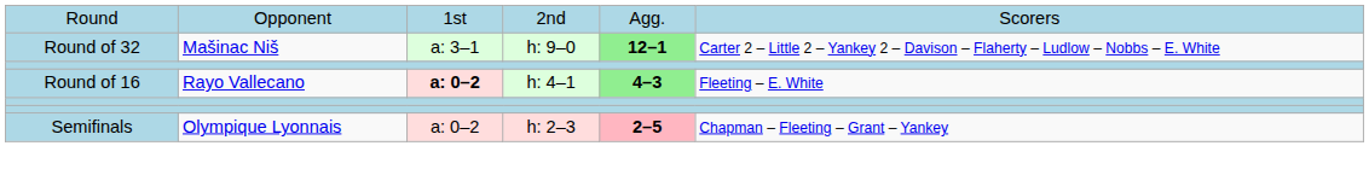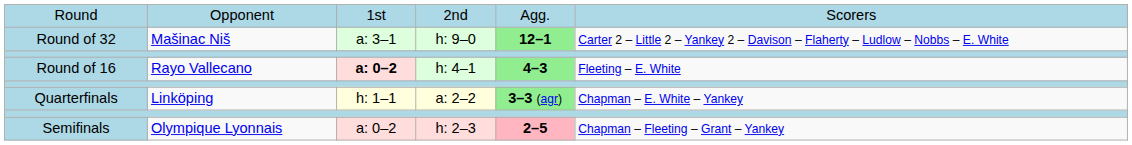+ row: Quarterfinals | Linköping | h: 1–1 | a: 2–2 | 3–3 (agr) | Chapman – E. White – Yankey
